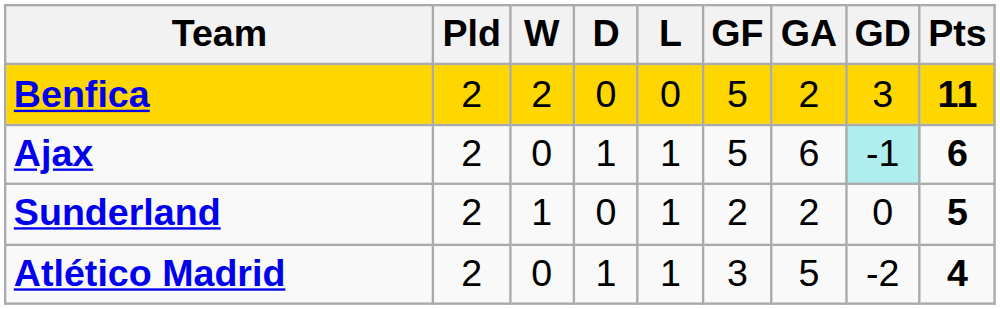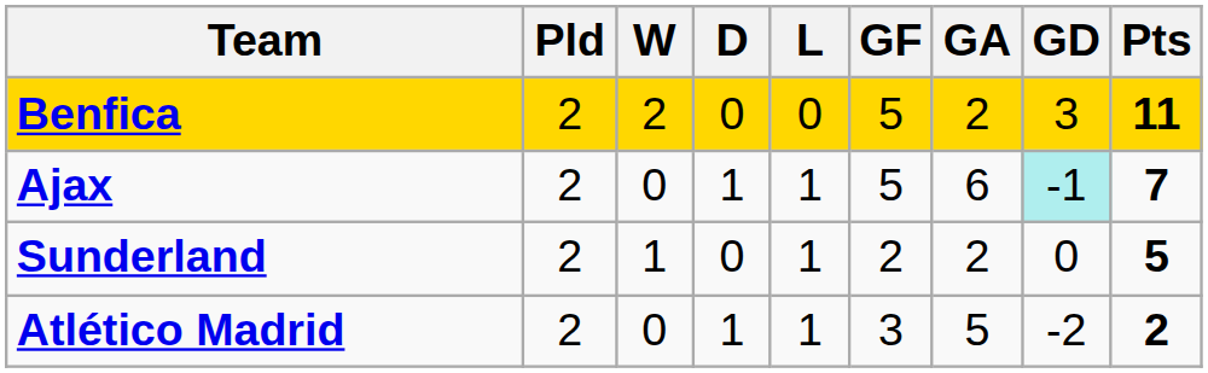Ajax | Pts: 6 -> 7
Atlético Madrid | Pts: 4 -> 2
